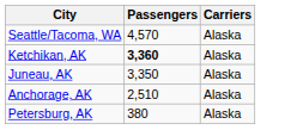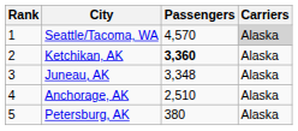+ column: Rank | 1 | 2 | 3 | 4 | 5
Seattle/Tacoma, WA | Carriers: no background -> lightgrey background
Juneau, AK | Passengers: 3,350 -> 3,348
